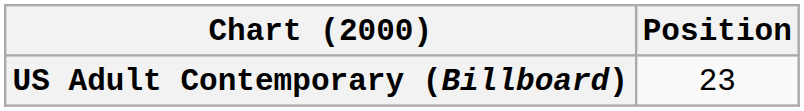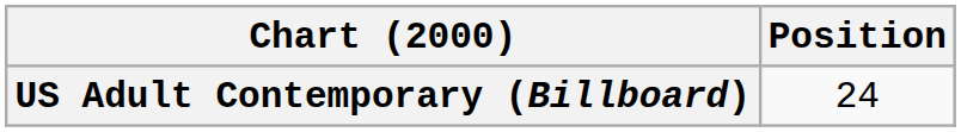US Adult Contemporary (Billboard) | Position: 23 -> 24
